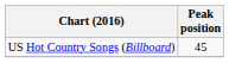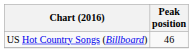US Hot Country Songs (Billboard) | Peak position: 45 -> 46
